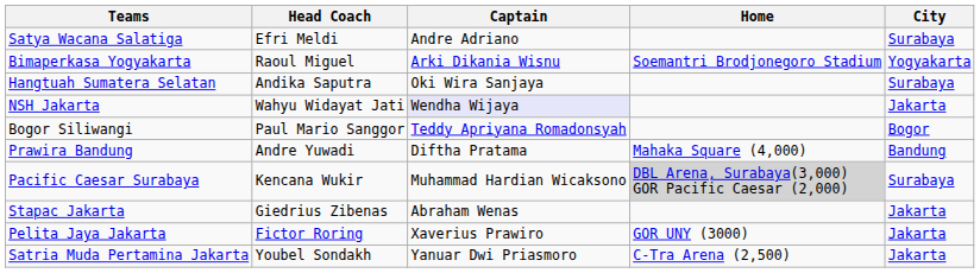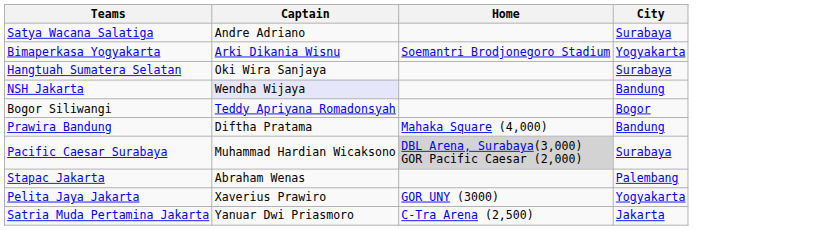- column: Head Coach | Efri Meldi | Raoul Miguel | Andika Saputra | Wahyu Widayat Jati | Paul Mario Sanggor | Andre Yuwadi | Kencana Wukir | Giedrius Zibenas | Fictor Roring | Youbel Sondakh
NSH Jakarta | City: Jakarta -> Bandung
Stapac Jakarta | City: Jakarta -> Palembang
Pelita Jaya Jakarta | City: Jakarta -> Yogyakarta
